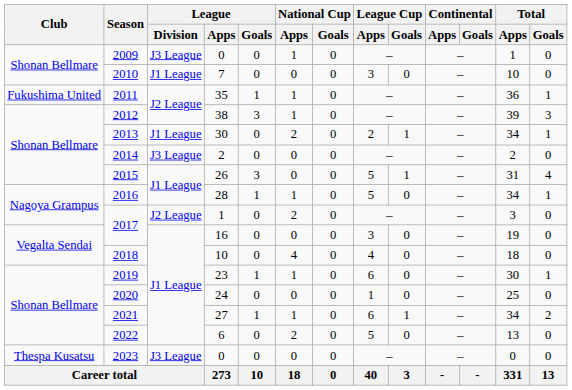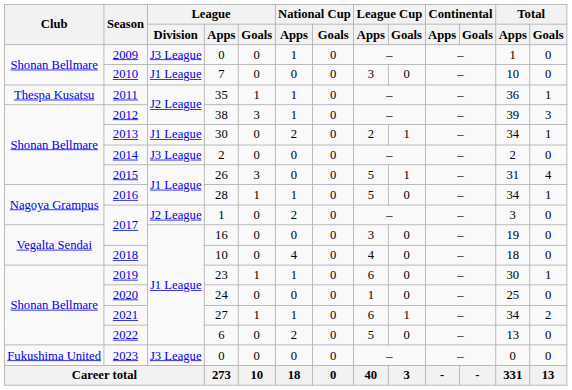2011 | Club: Fukushima United -> Thespa Kusatsu
2023 | Club: Thespa Kusatsu -> Fukushima United
